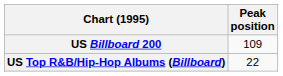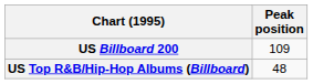US Top R&B/Hip-Hop Albums (Billboard) | Peak position: 22 -> 48
